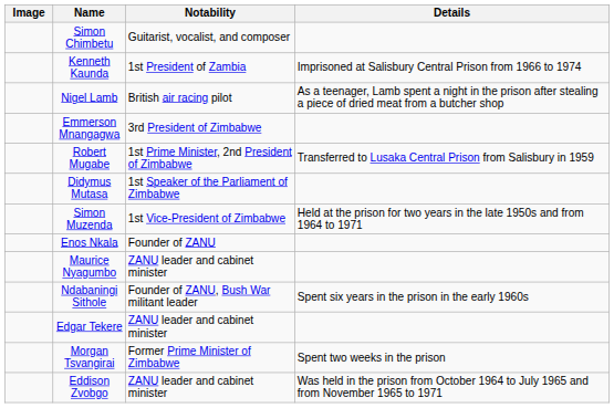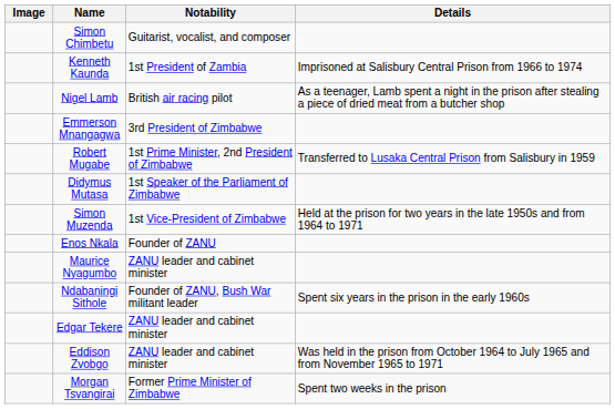rows swapped: Morgan Tsvangirai <-> Eddison Zvobgo
